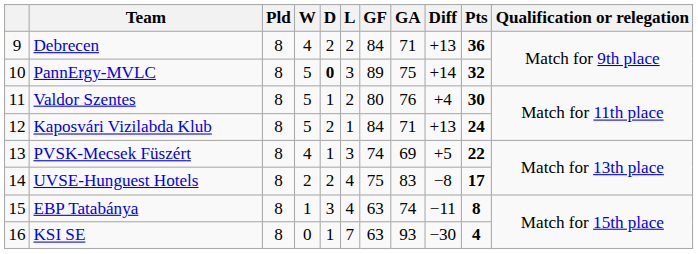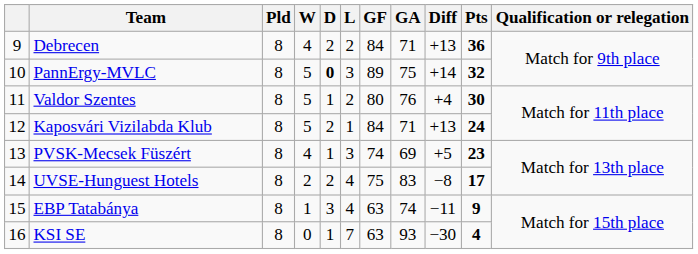PVSK-Mecsek Füszért | Pts: 22 -> 23
EBP Tatabánya | Pts: 8 -> 9
